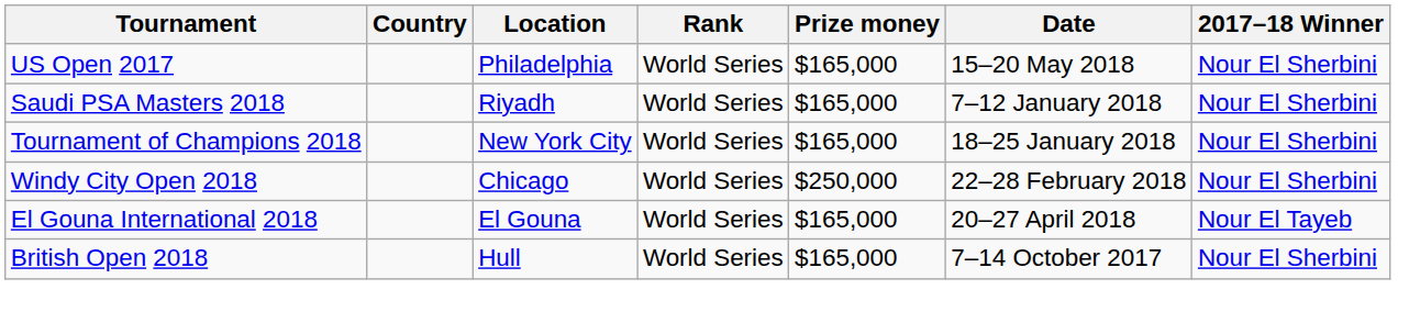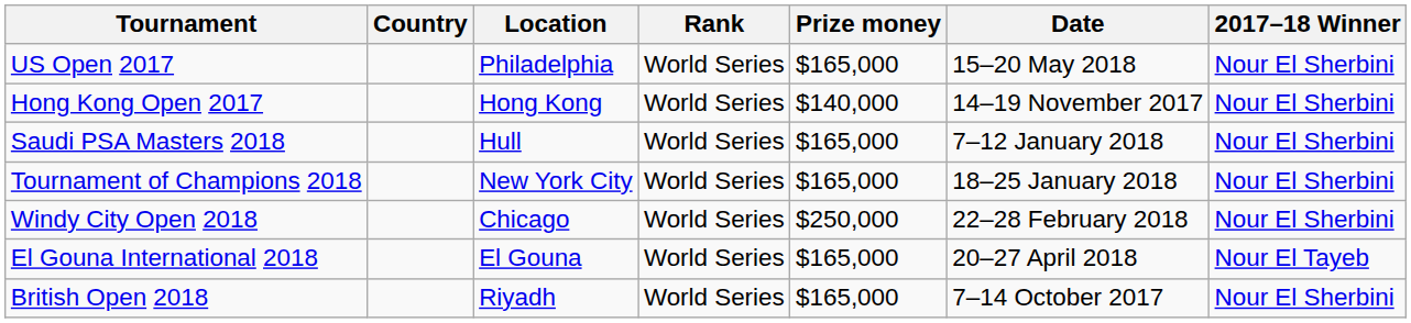+ row: Hong Kong Open 2017 | Hong Kong | World Series | $140,000 | 14–19 November 2017 | Nour El Sherbini
Saudi PSA Masters 2018 | Location: Riyadh -> Hull
British Open 2018 | Location: Hull -> Riyadh
